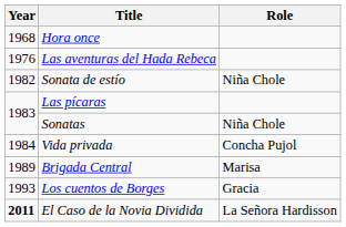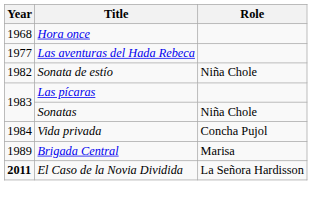Las aventuras del Hada Rebeca | Year: 1976 -> 1977
- row: 1993 | Los cuentos de Borges | Gracia
